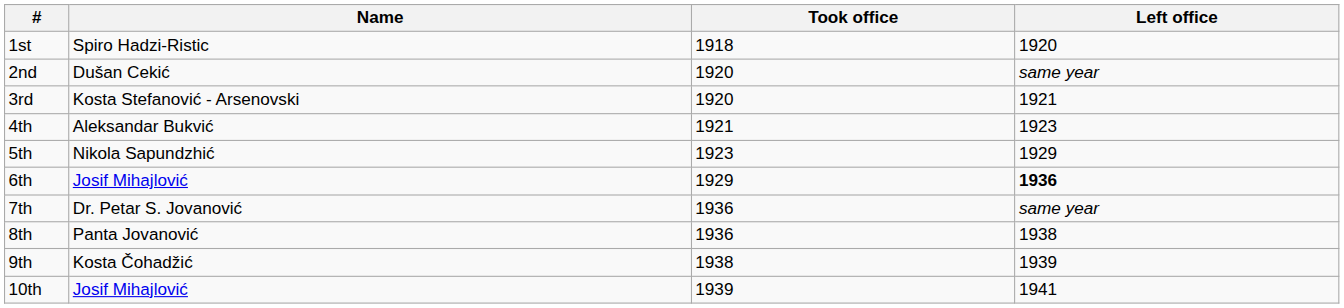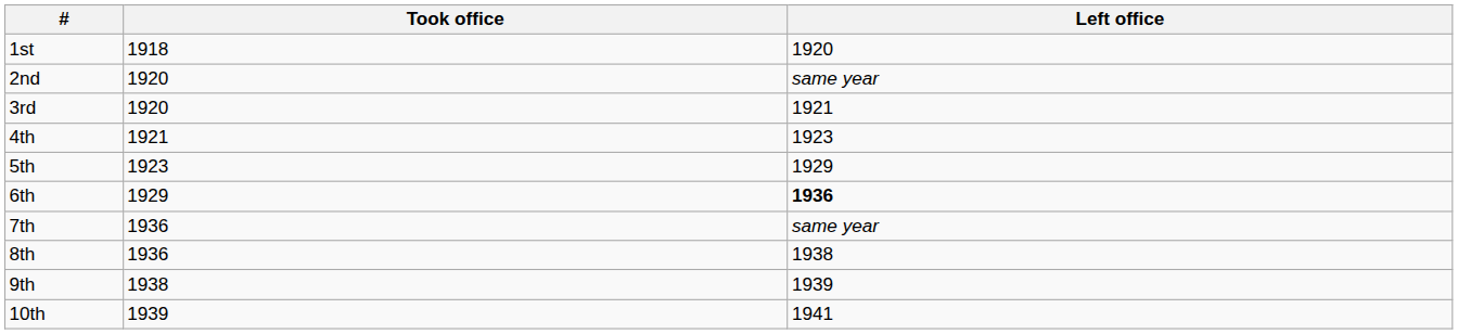- column: Name | Spiro Hadzi-Ristic | Dušan Cekić | Kosta Stefanović - Arsenovski | Aleksandar Bukvić | Nikola Sapundzhić | Josif Mihajlović | Dr. Petar S. Jovanović | Panta Jovanović | Kosta Čohadžić | Josif Mihajlović
